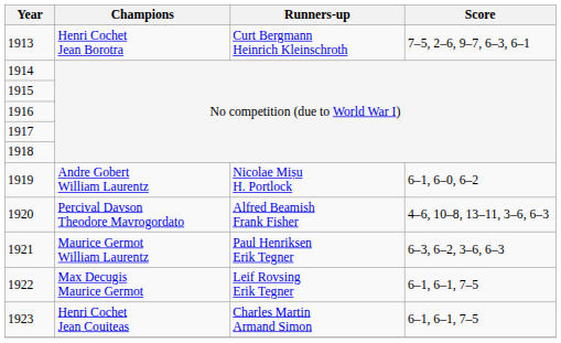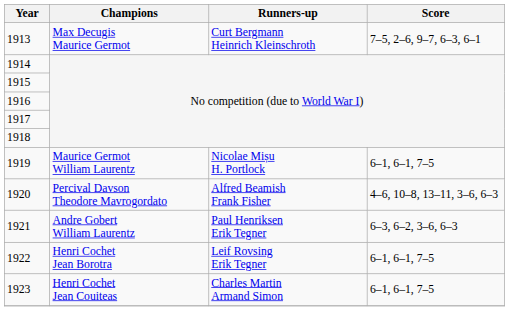1913 | Champions: Henri Cochet Jean Borotra -> Max Decugis Maurice Germot
1919 | Champions: Andre Gobert William Laurentz -> Maurice Germot William Laurentz
1919 | Score: 6–1, 6–0, 6–2 -> 6–1, 6–1, 7–5
1921 | Champions: Maurice Germot William Laurentz -> Andre Gobert William Laurentz
1922 | Champions: Max Decugis Maurice Germot -> Henri Cochet Jean Borotra
